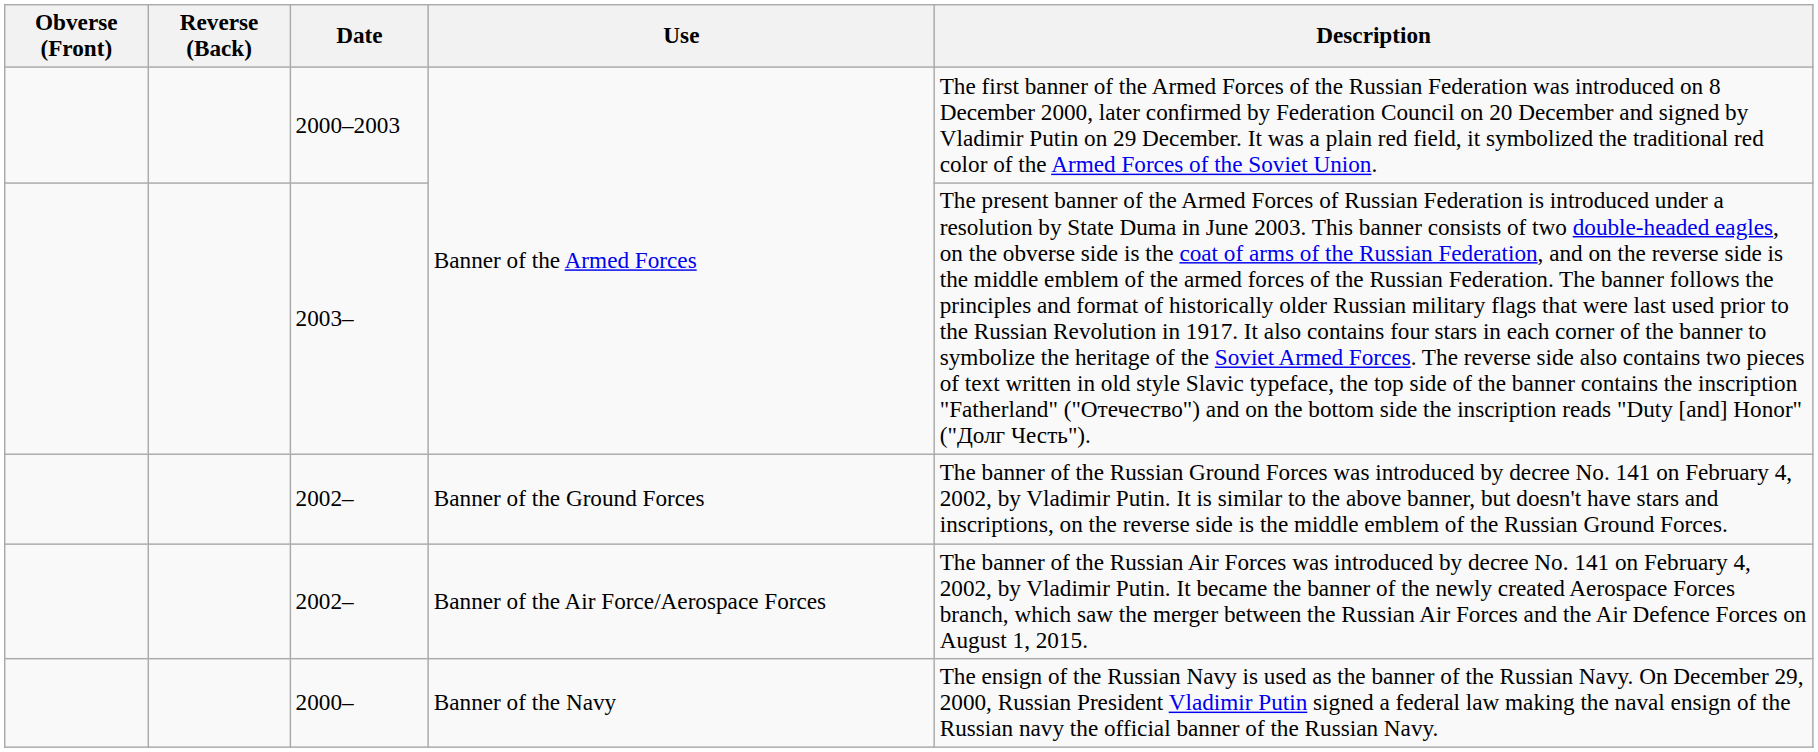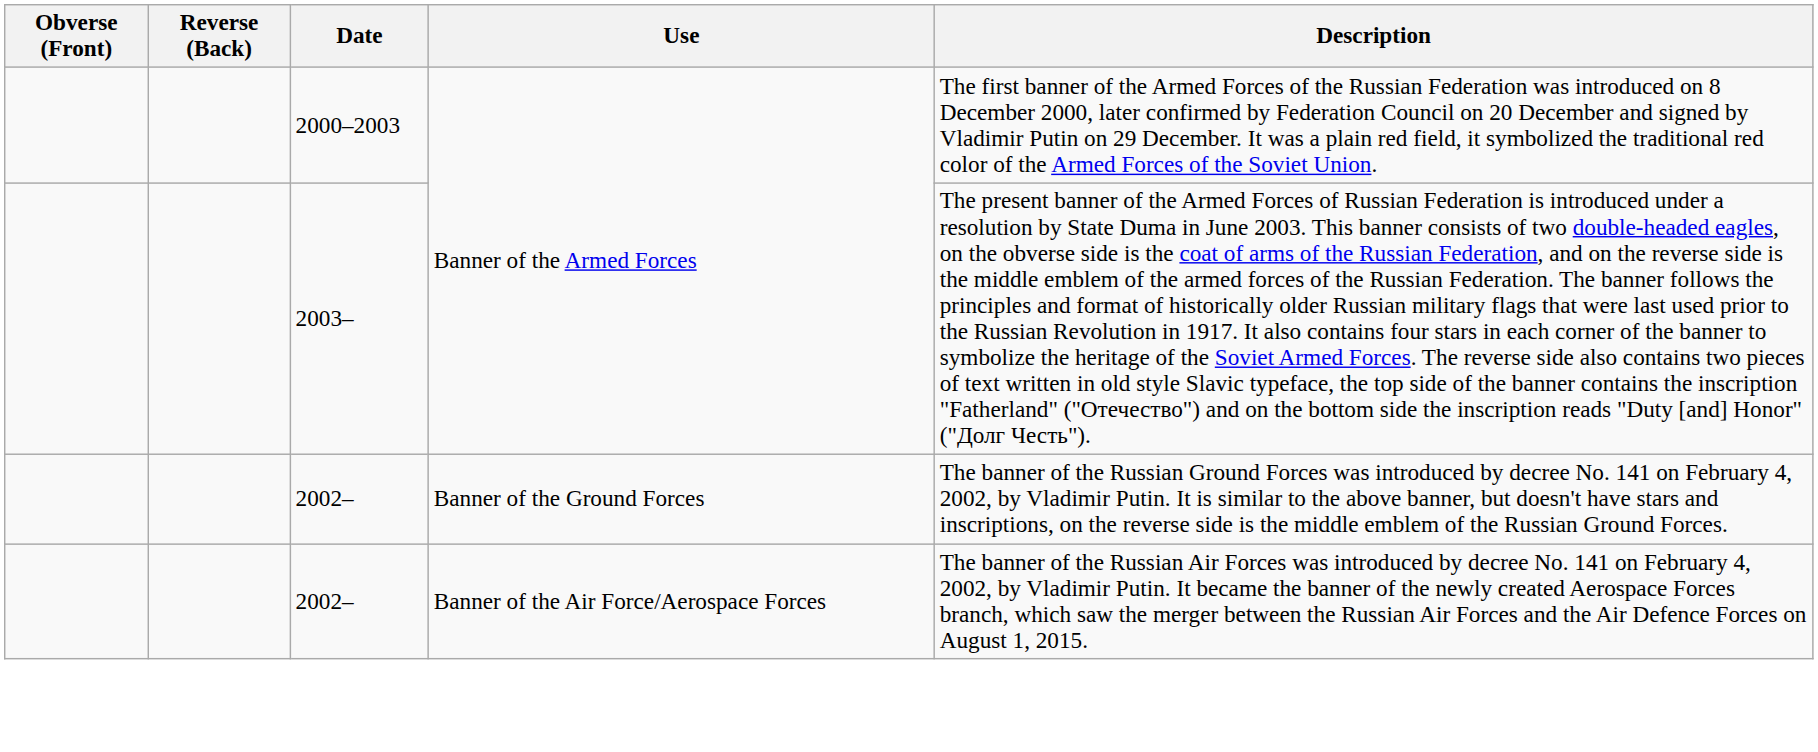- row: 2000– | Banner of the Navy | The ensign of the Russian Navy is used as the banner of the Russian Navy. On December 29, 2000, Russian President Vladimir Putin signed a federal law making the naval ensign of the Russian navy the official banner of the Russian Navy.
